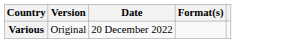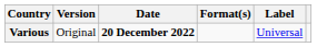+ column: Label | Universal
Various | Date: normal -> bold
